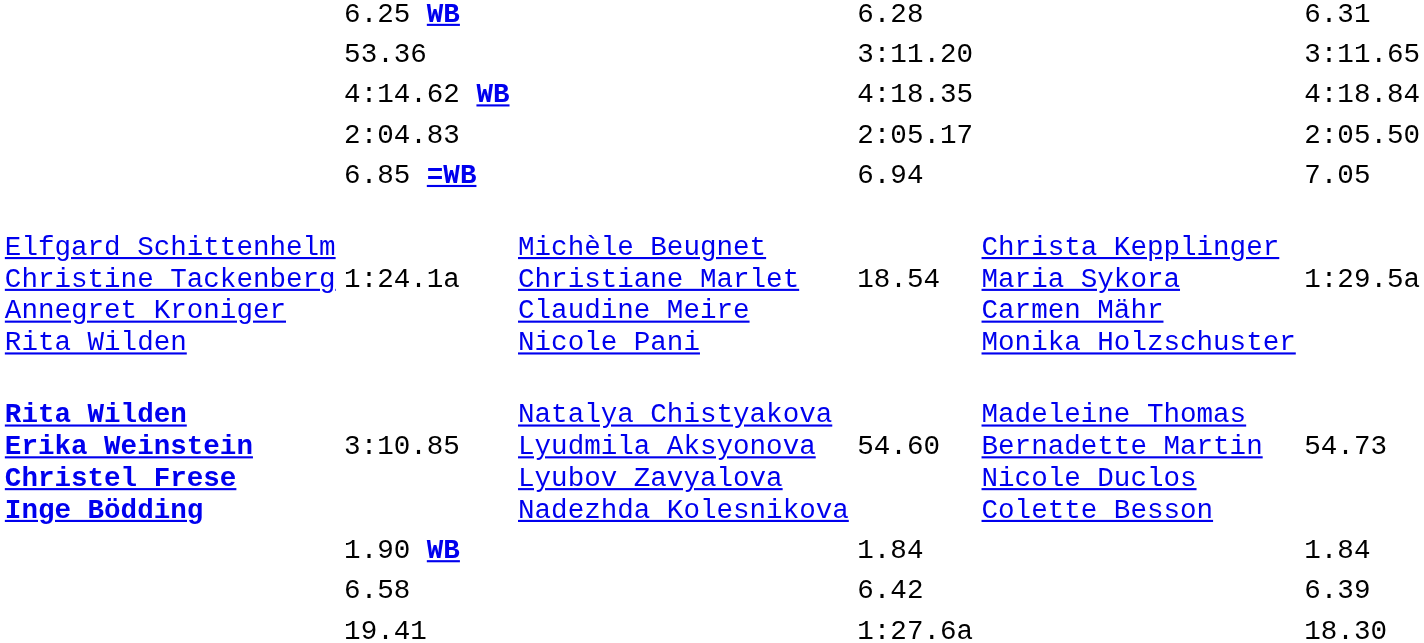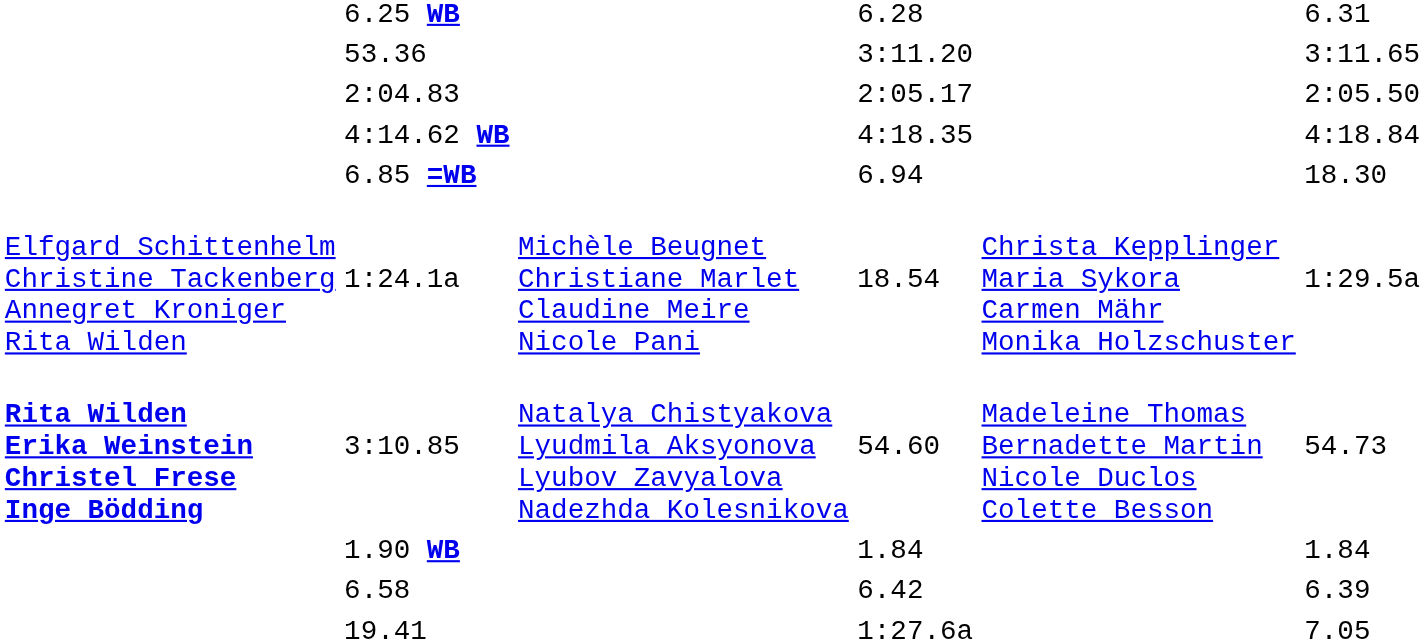rows swapped: 2:04.83 <-> 4:14.62 WB
6.85 =WB | column 7: 7.05 -> 18.30
19.41 | column 7: 18.30 -> 7.05
